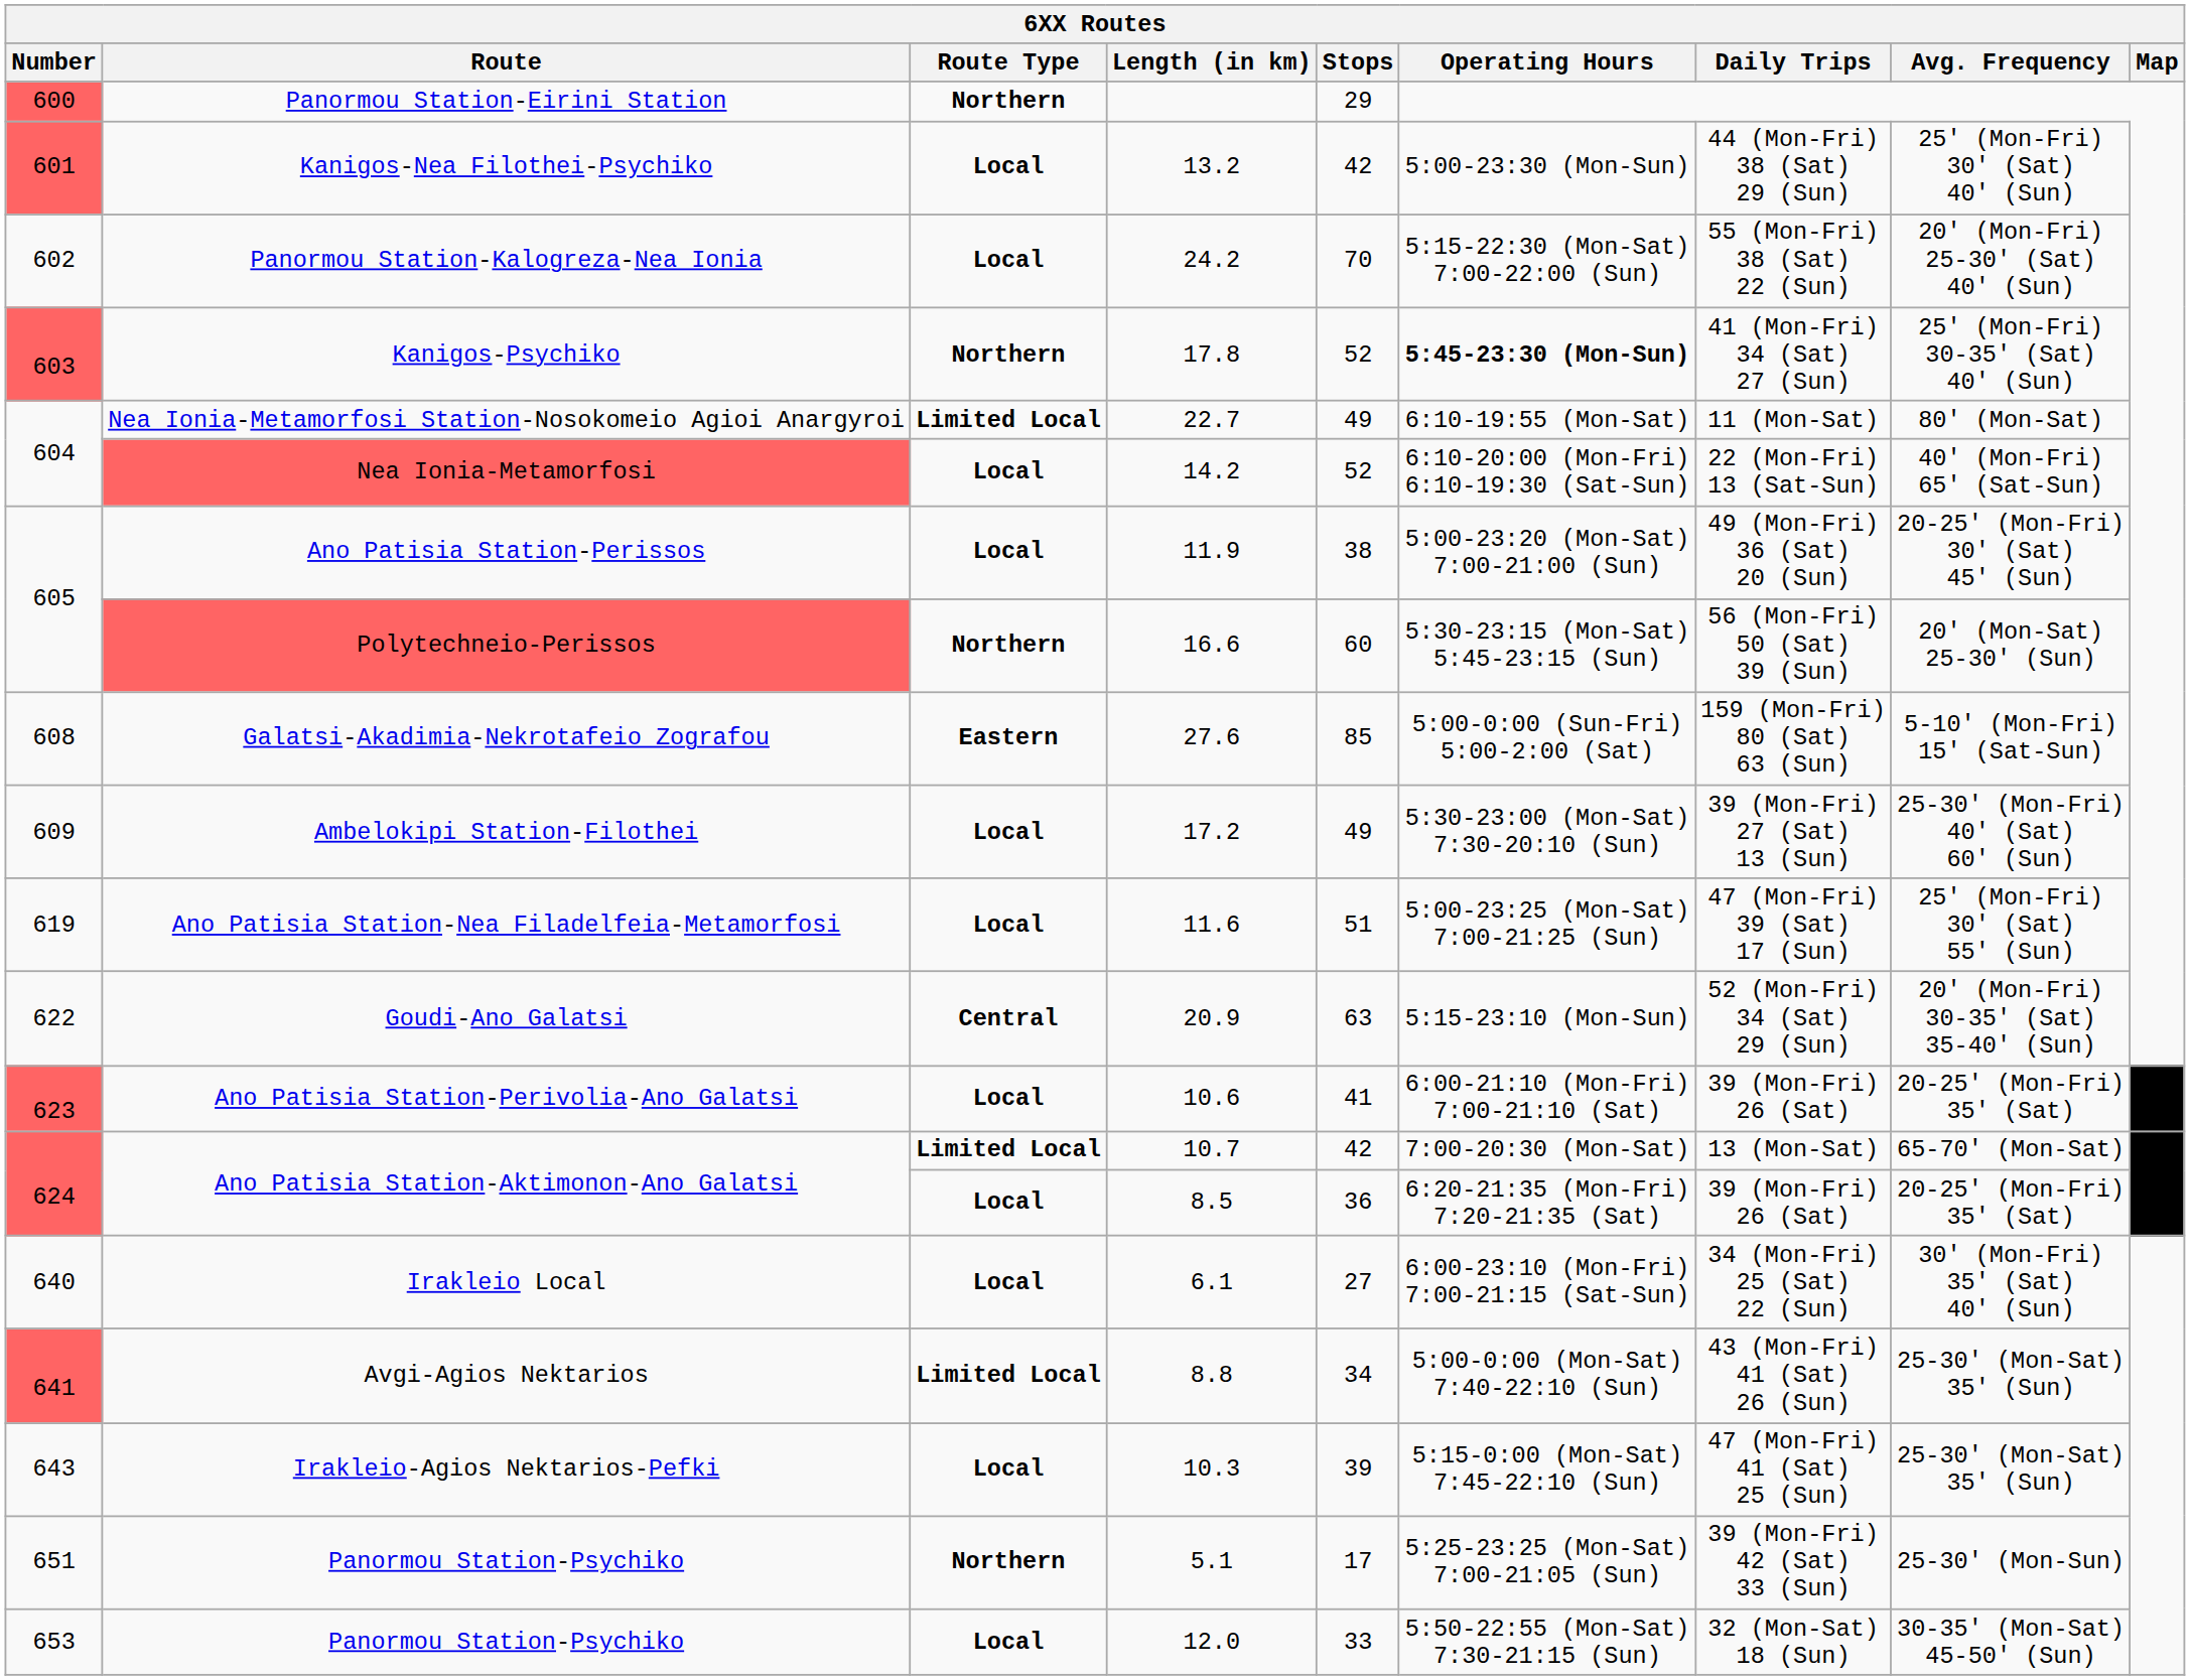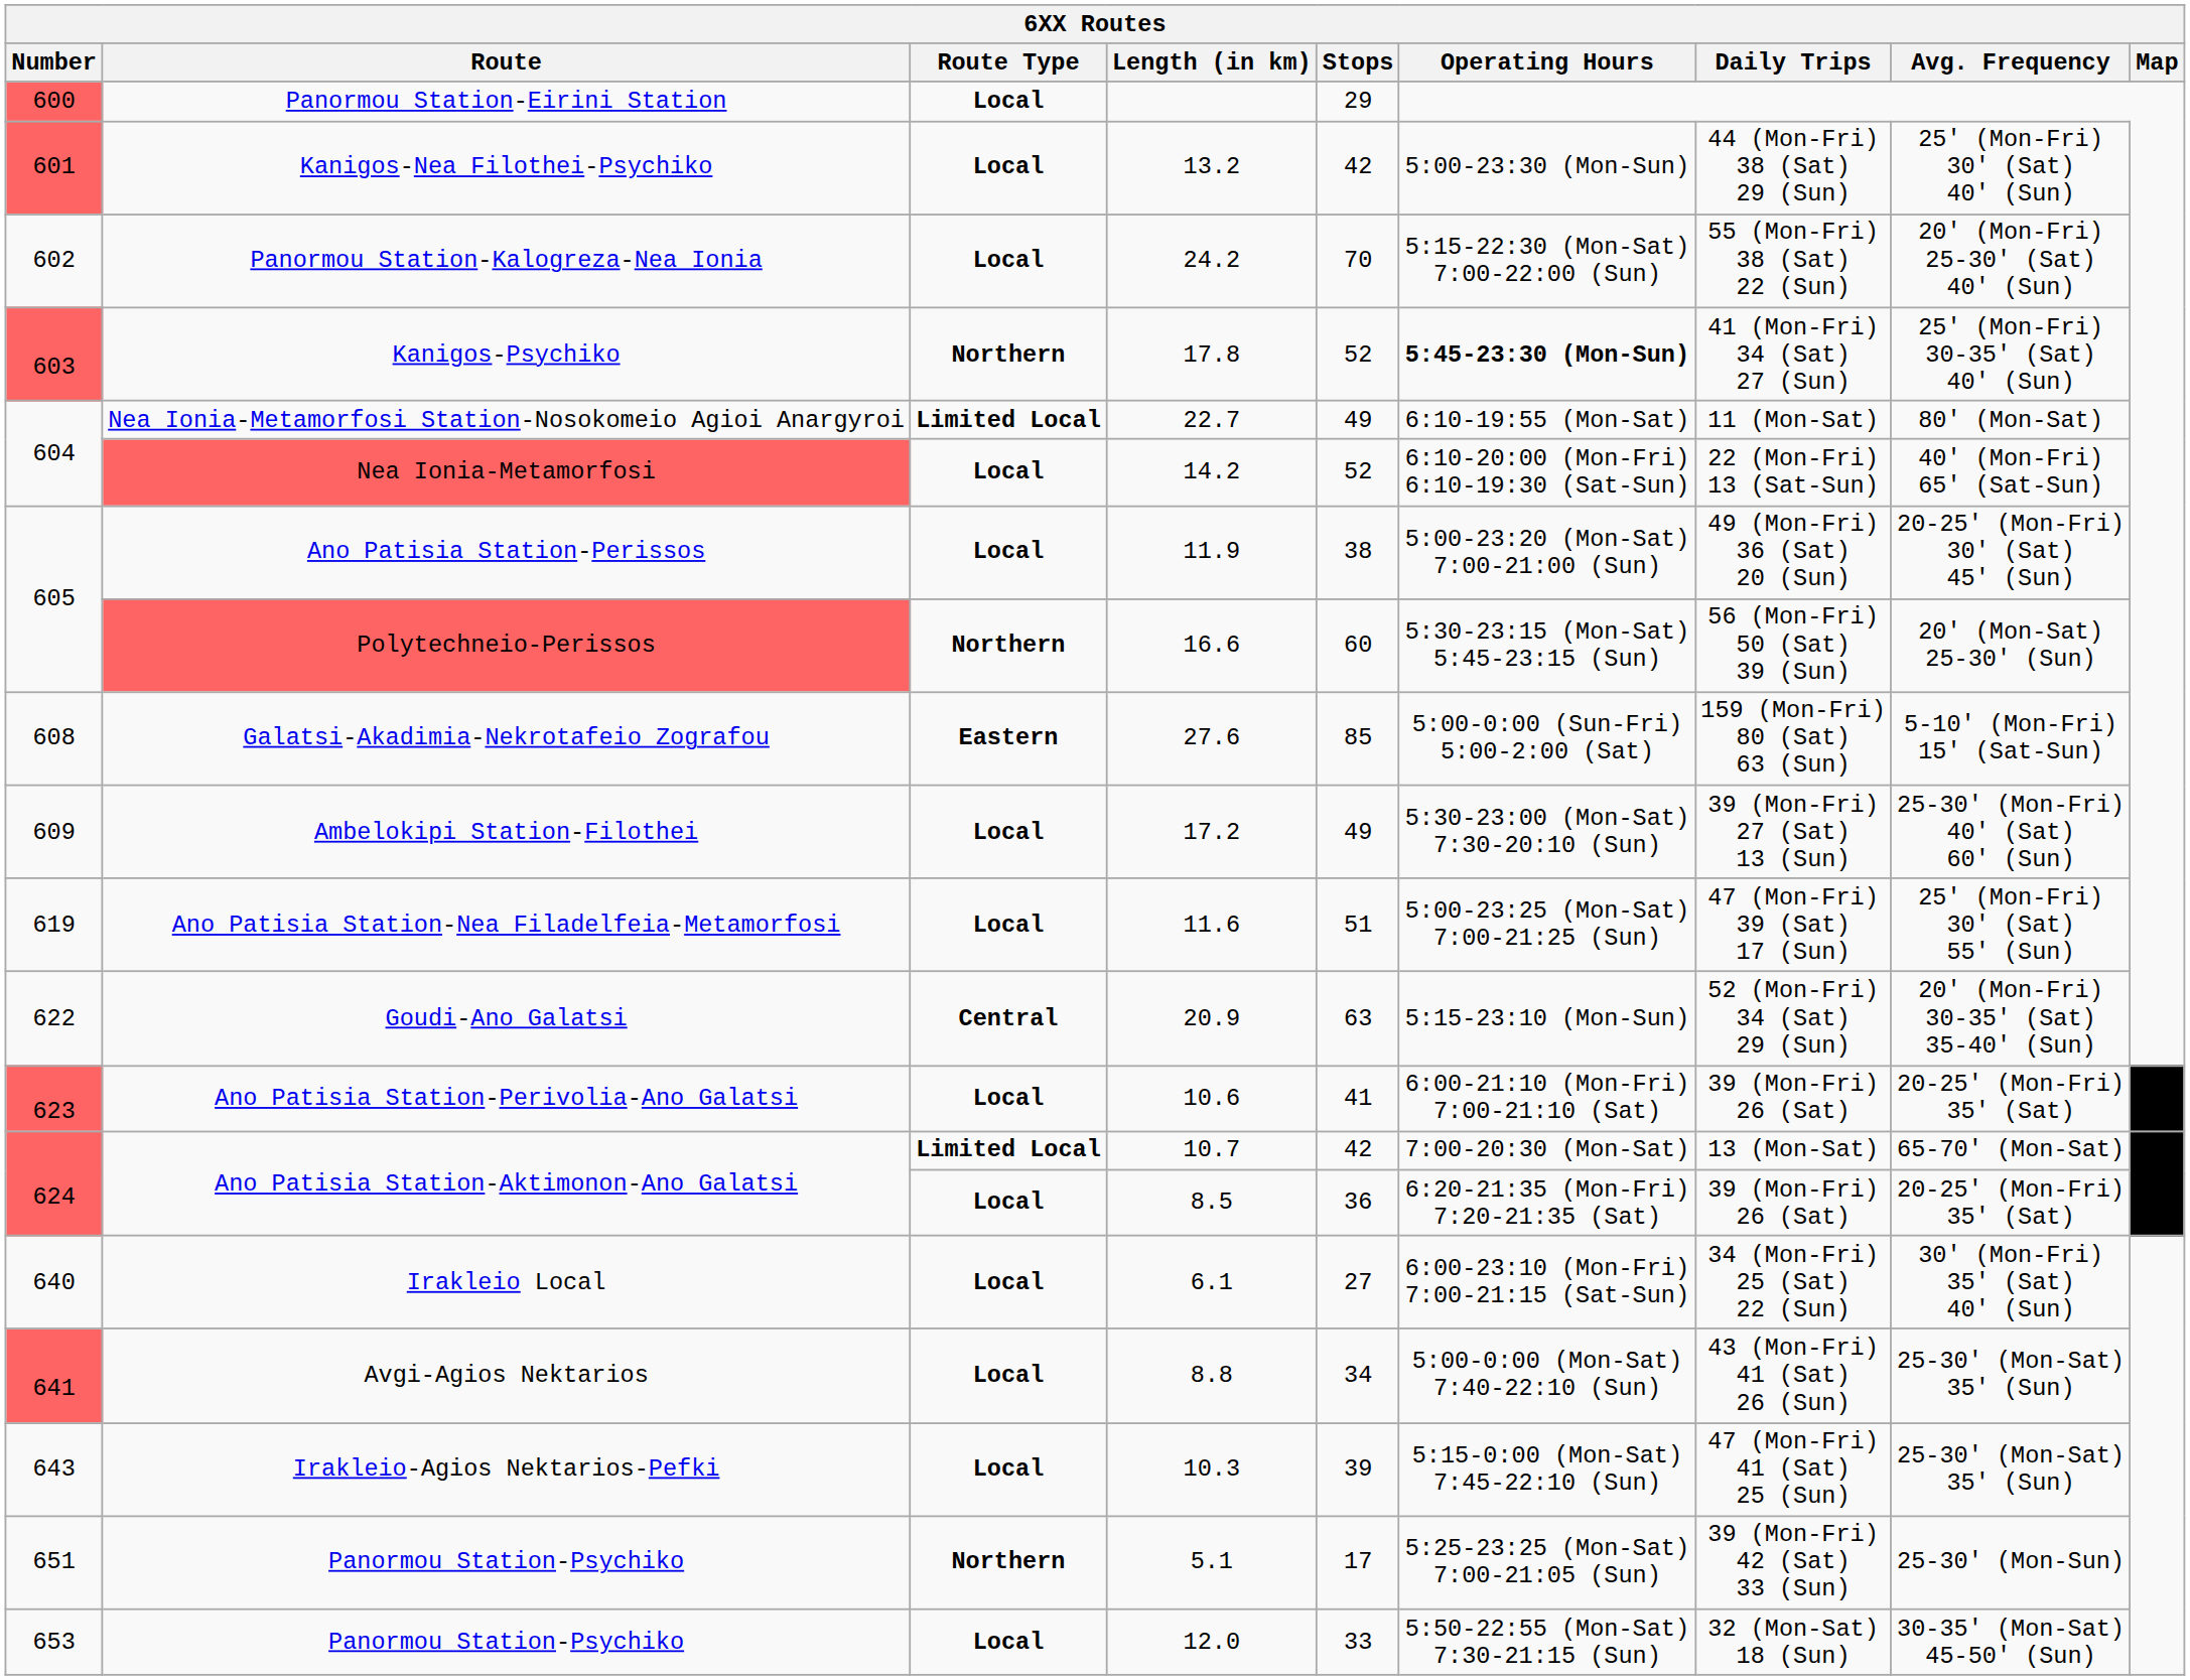Panormou Station-Eirini Station | Route Type: Northern -> Local
Avgi-Agios Nektarios | Route Type: Limited Local -> Local
